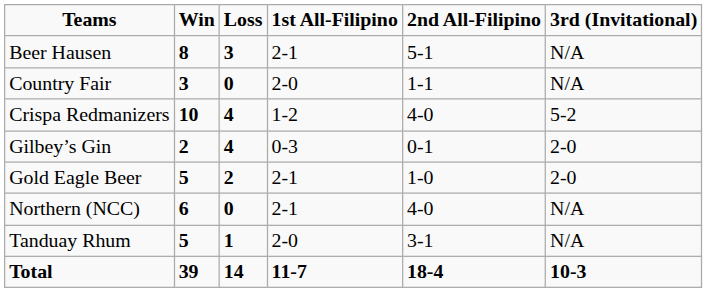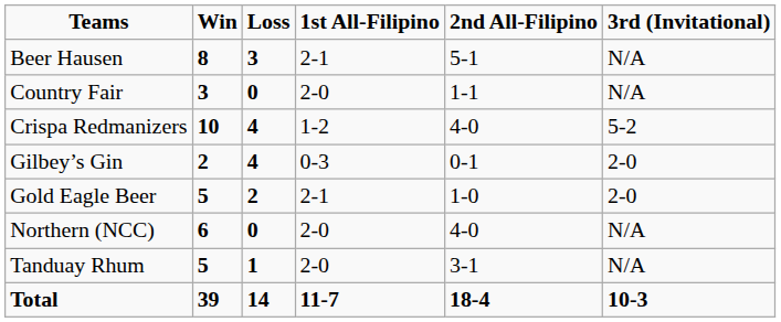Northern (NCC) | 1st All-Filipino: 2-1 -> 2-0
